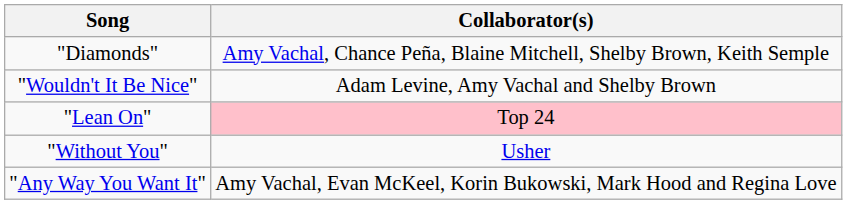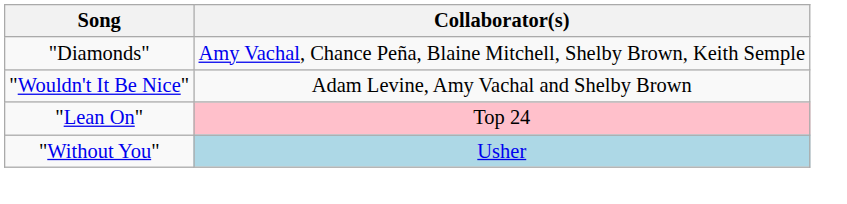"Without You" | Collaborator(s): no background -> lightblue background
- row: "Any Way You Want It" | Amy Vachal, Evan McKeel, Korin Bukowski, Mark Hood and Regina Love
